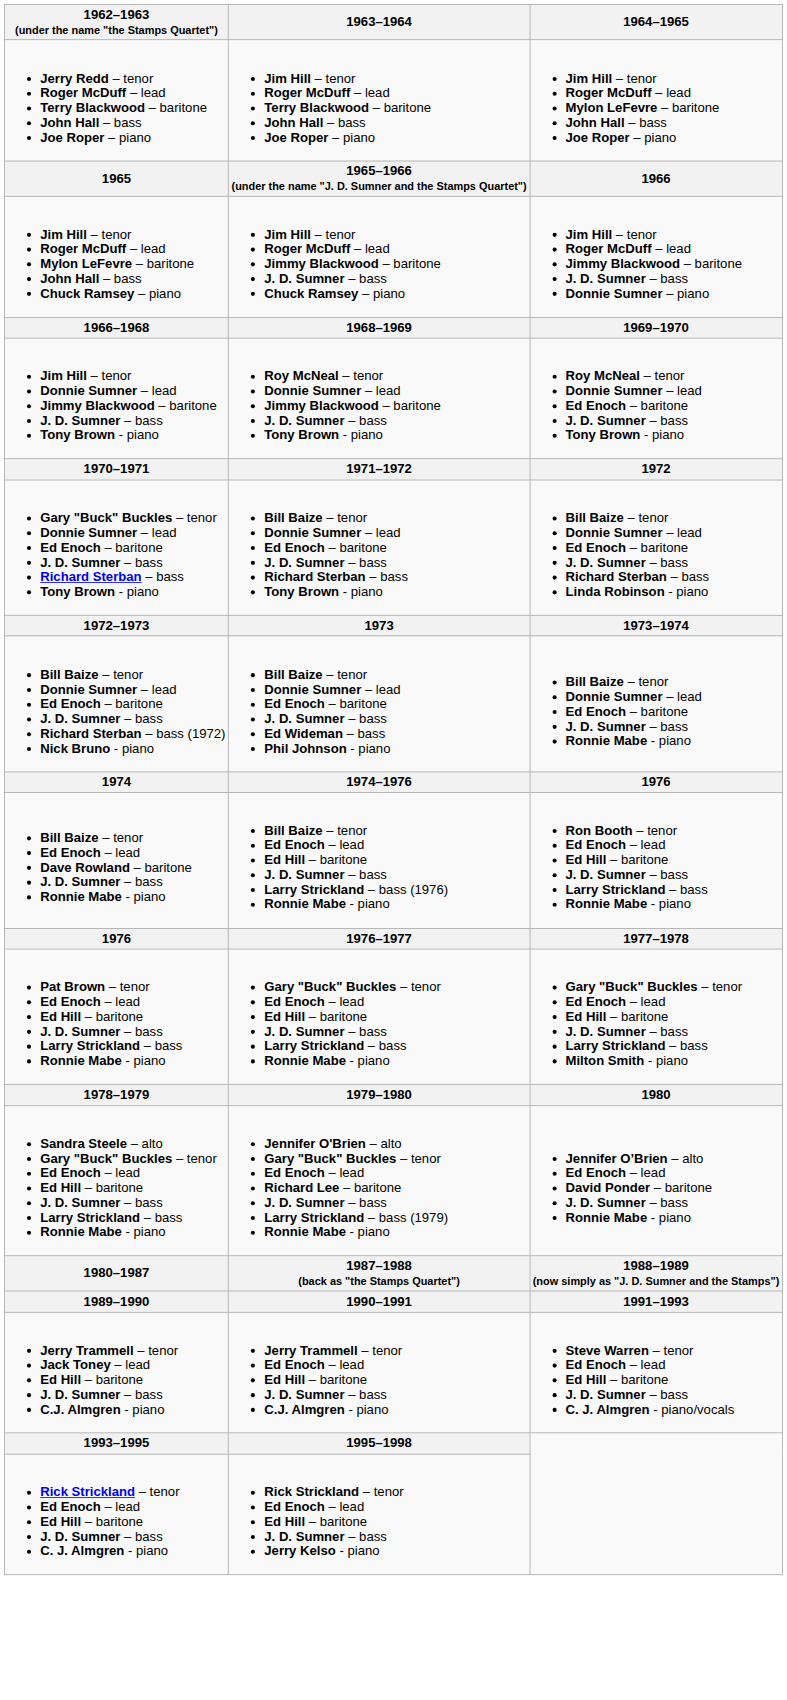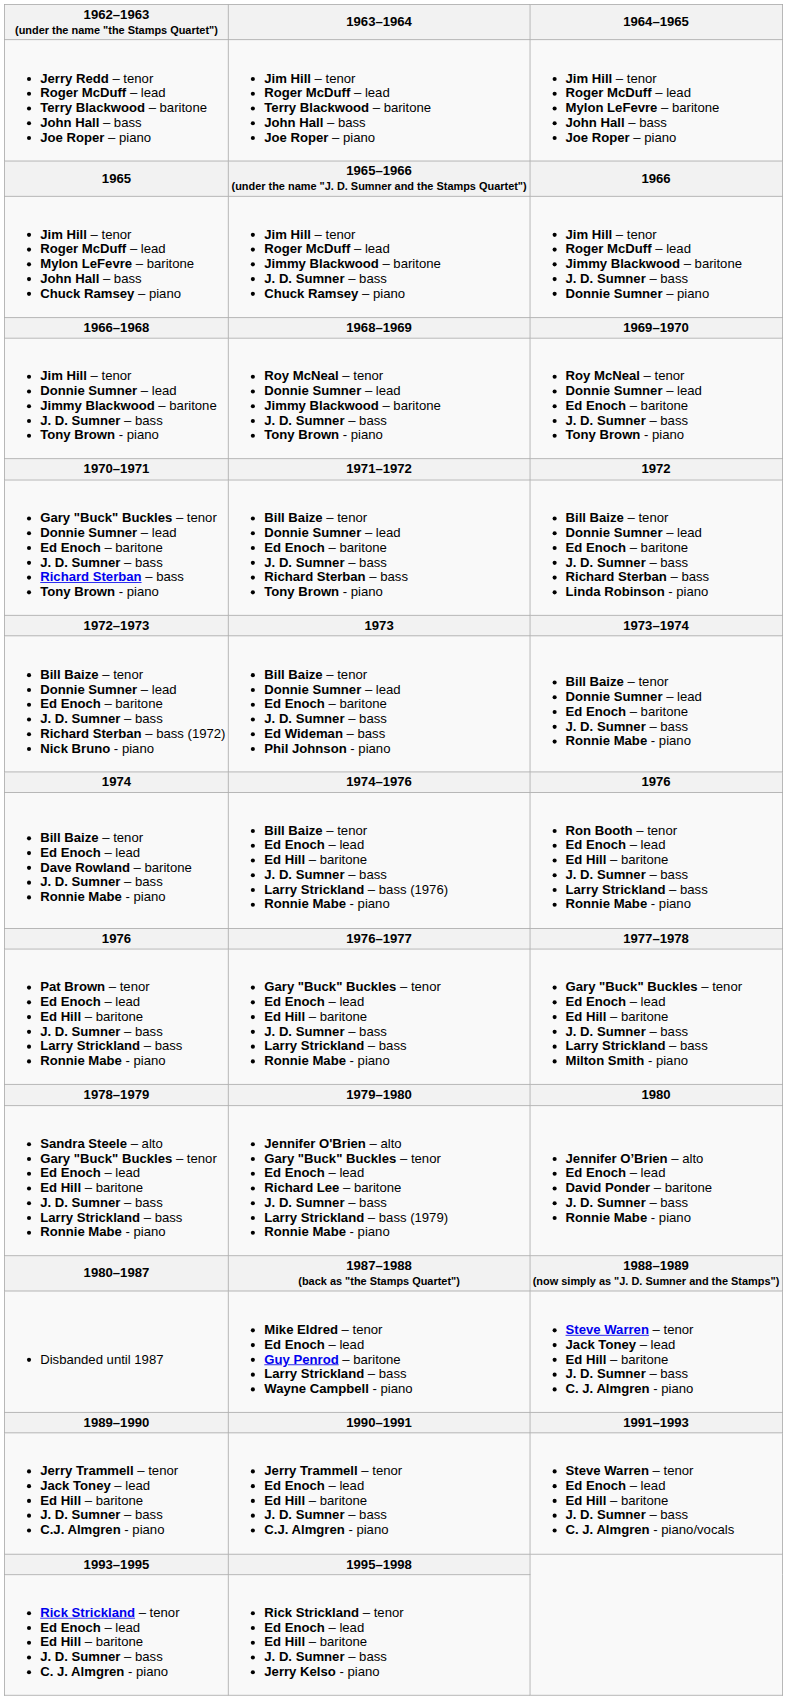+ row: Disbanded until 1987 | Mike Eldred – tenor Ed Enoch – lead Guy Penrod – baritone Larry Strickland – bass Wayne Campbell - piano | Steve Warren – tenor Jack Toney – lead Ed Hill – baritone J. D. Sumner – bass C. J. Almgren - piano
